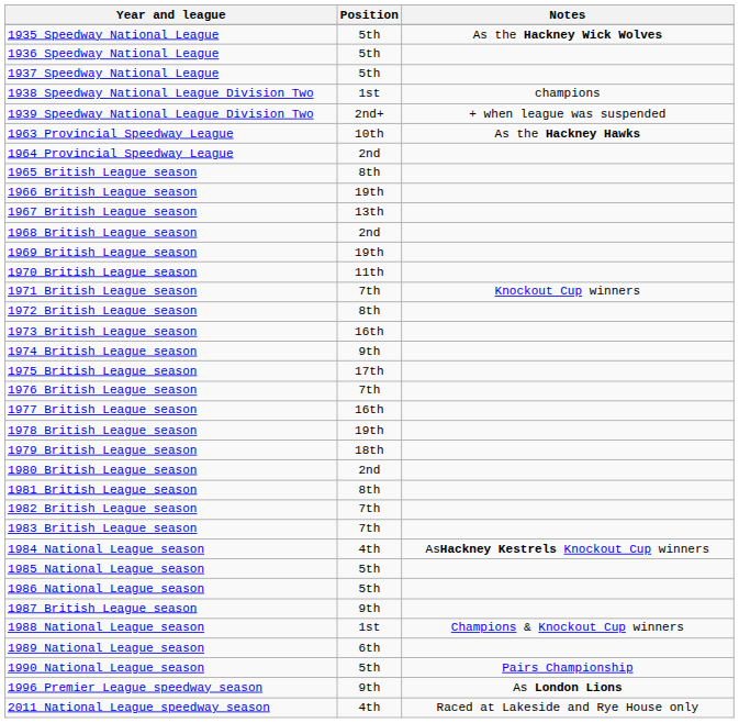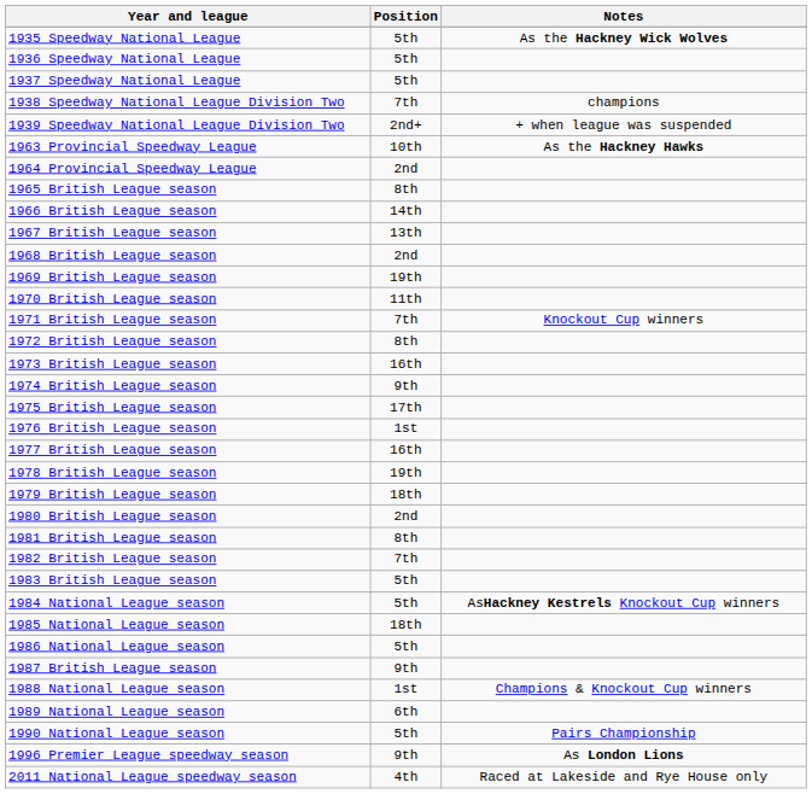1938 Speedway National League Division Two | Position: 1st -> 7th
1966 British League season | Position: 19th -> 14th
1976 British League season | Position: 7th -> 1st
1983 British League season | Position: 7th -> 5th
1984 National League season | Position: 4th -> 5th
1985 National League season | Position: 5th -> 18th
